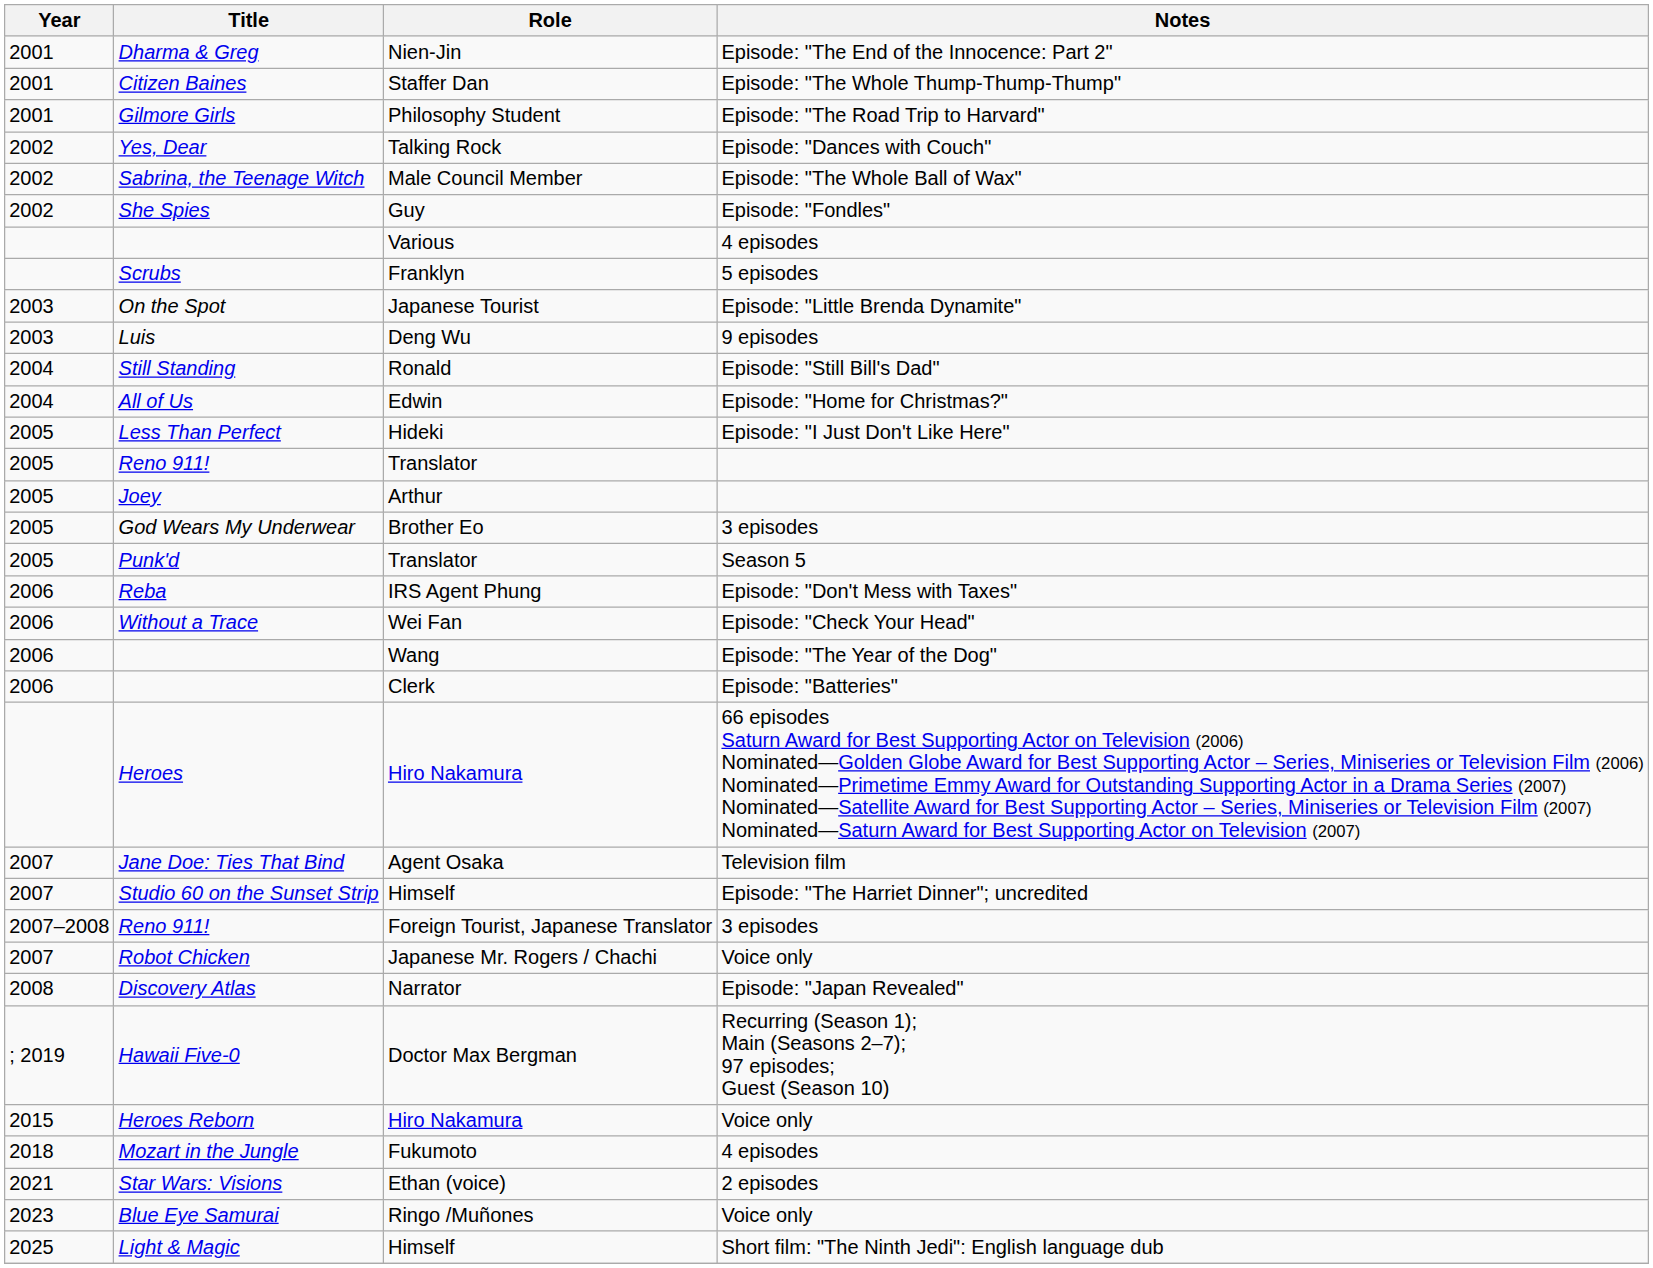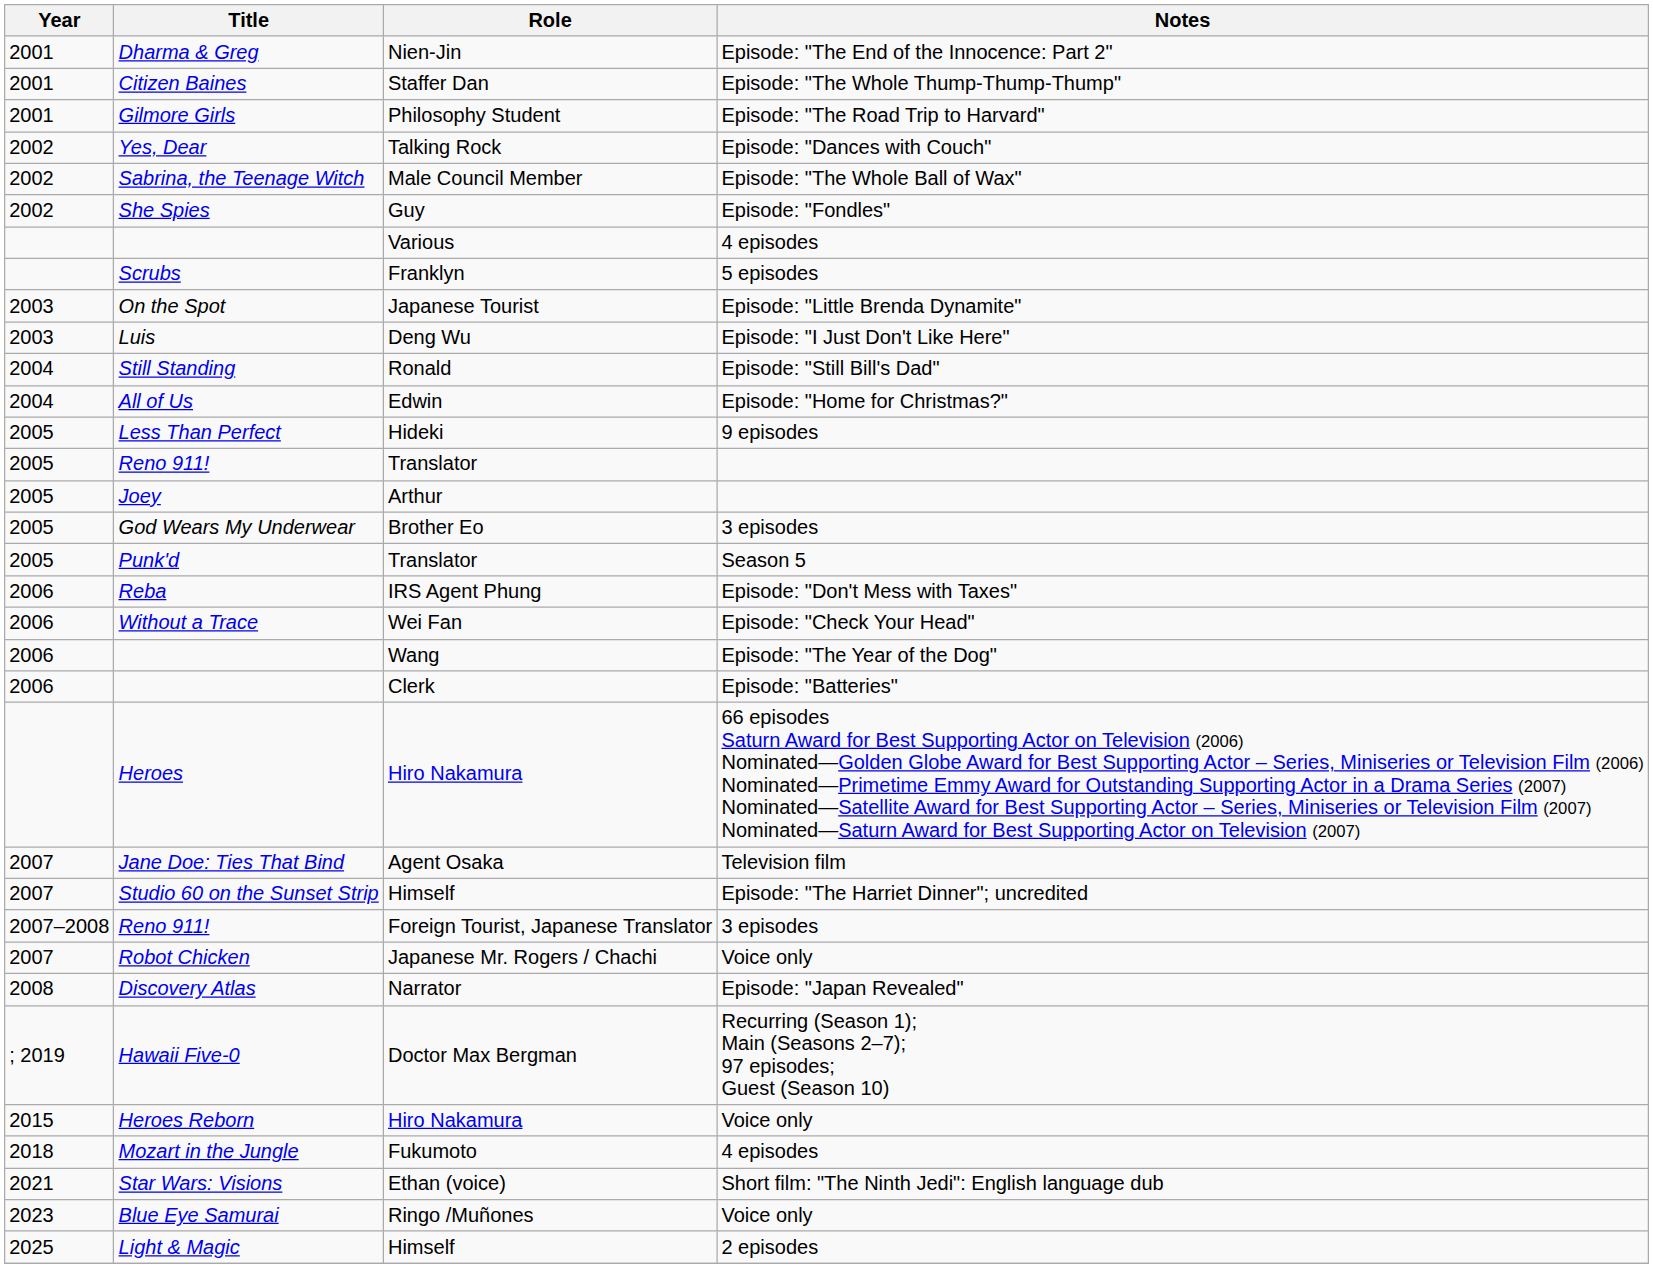Luis | Notes: 9 episodes -> Episode: "I Just Don't Like Here"
Less Than Perfect | Notes: Episode: "I Just Don't Like Here" -> 9 episodes
Star Wars: Visions | Notes: 2 episodes -> Short film: "The Ninth Jedi": English language dub
Light & Magic | Notes: Short film: "The Ninth Jedi": English language dub -> 2 episodes
